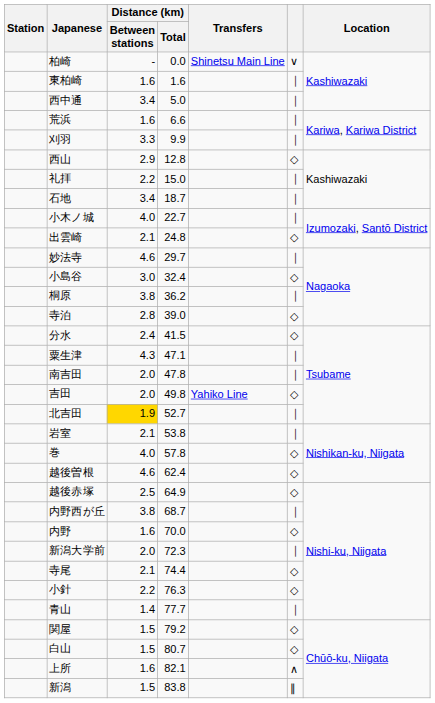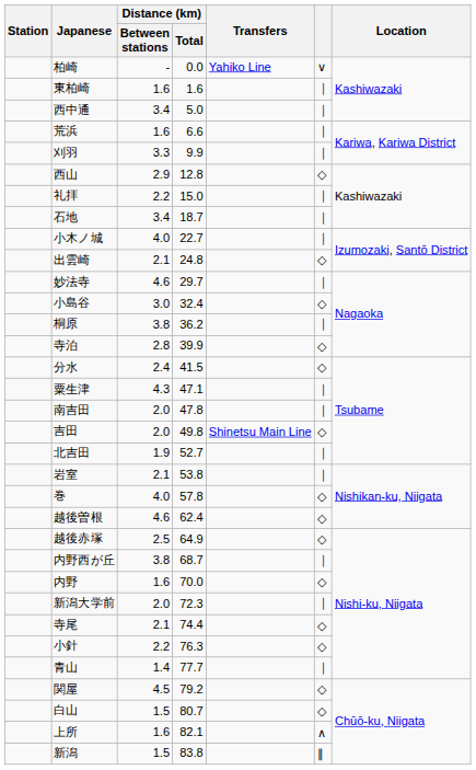柏崎 | Transfers: Shinetsu Main Line -> Yahiko Line
寺泊 | Distance (km) / Total: 39.0 -> 39.9
吉田 | Transfers: Yahiko Line -> Shinetsu Main Line
北吉田 | Distance (km) / Between stations: gold background -> no background
関屋 | Distance (km) / Between stations: 1.5 -> 4.5
